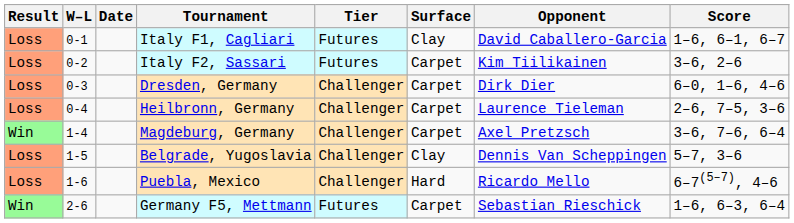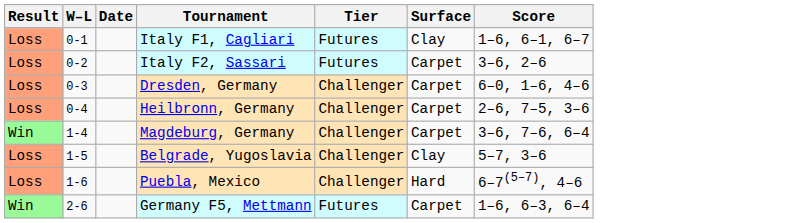- column: Opponent | David Caballero-Garcia | Kim Tiilikainen | Dirk Dier | Laurence Tieleman | Axel Pretzsch | Dennis Van Scheppingen | Ricardo Mello | Sebastian Rieschick
